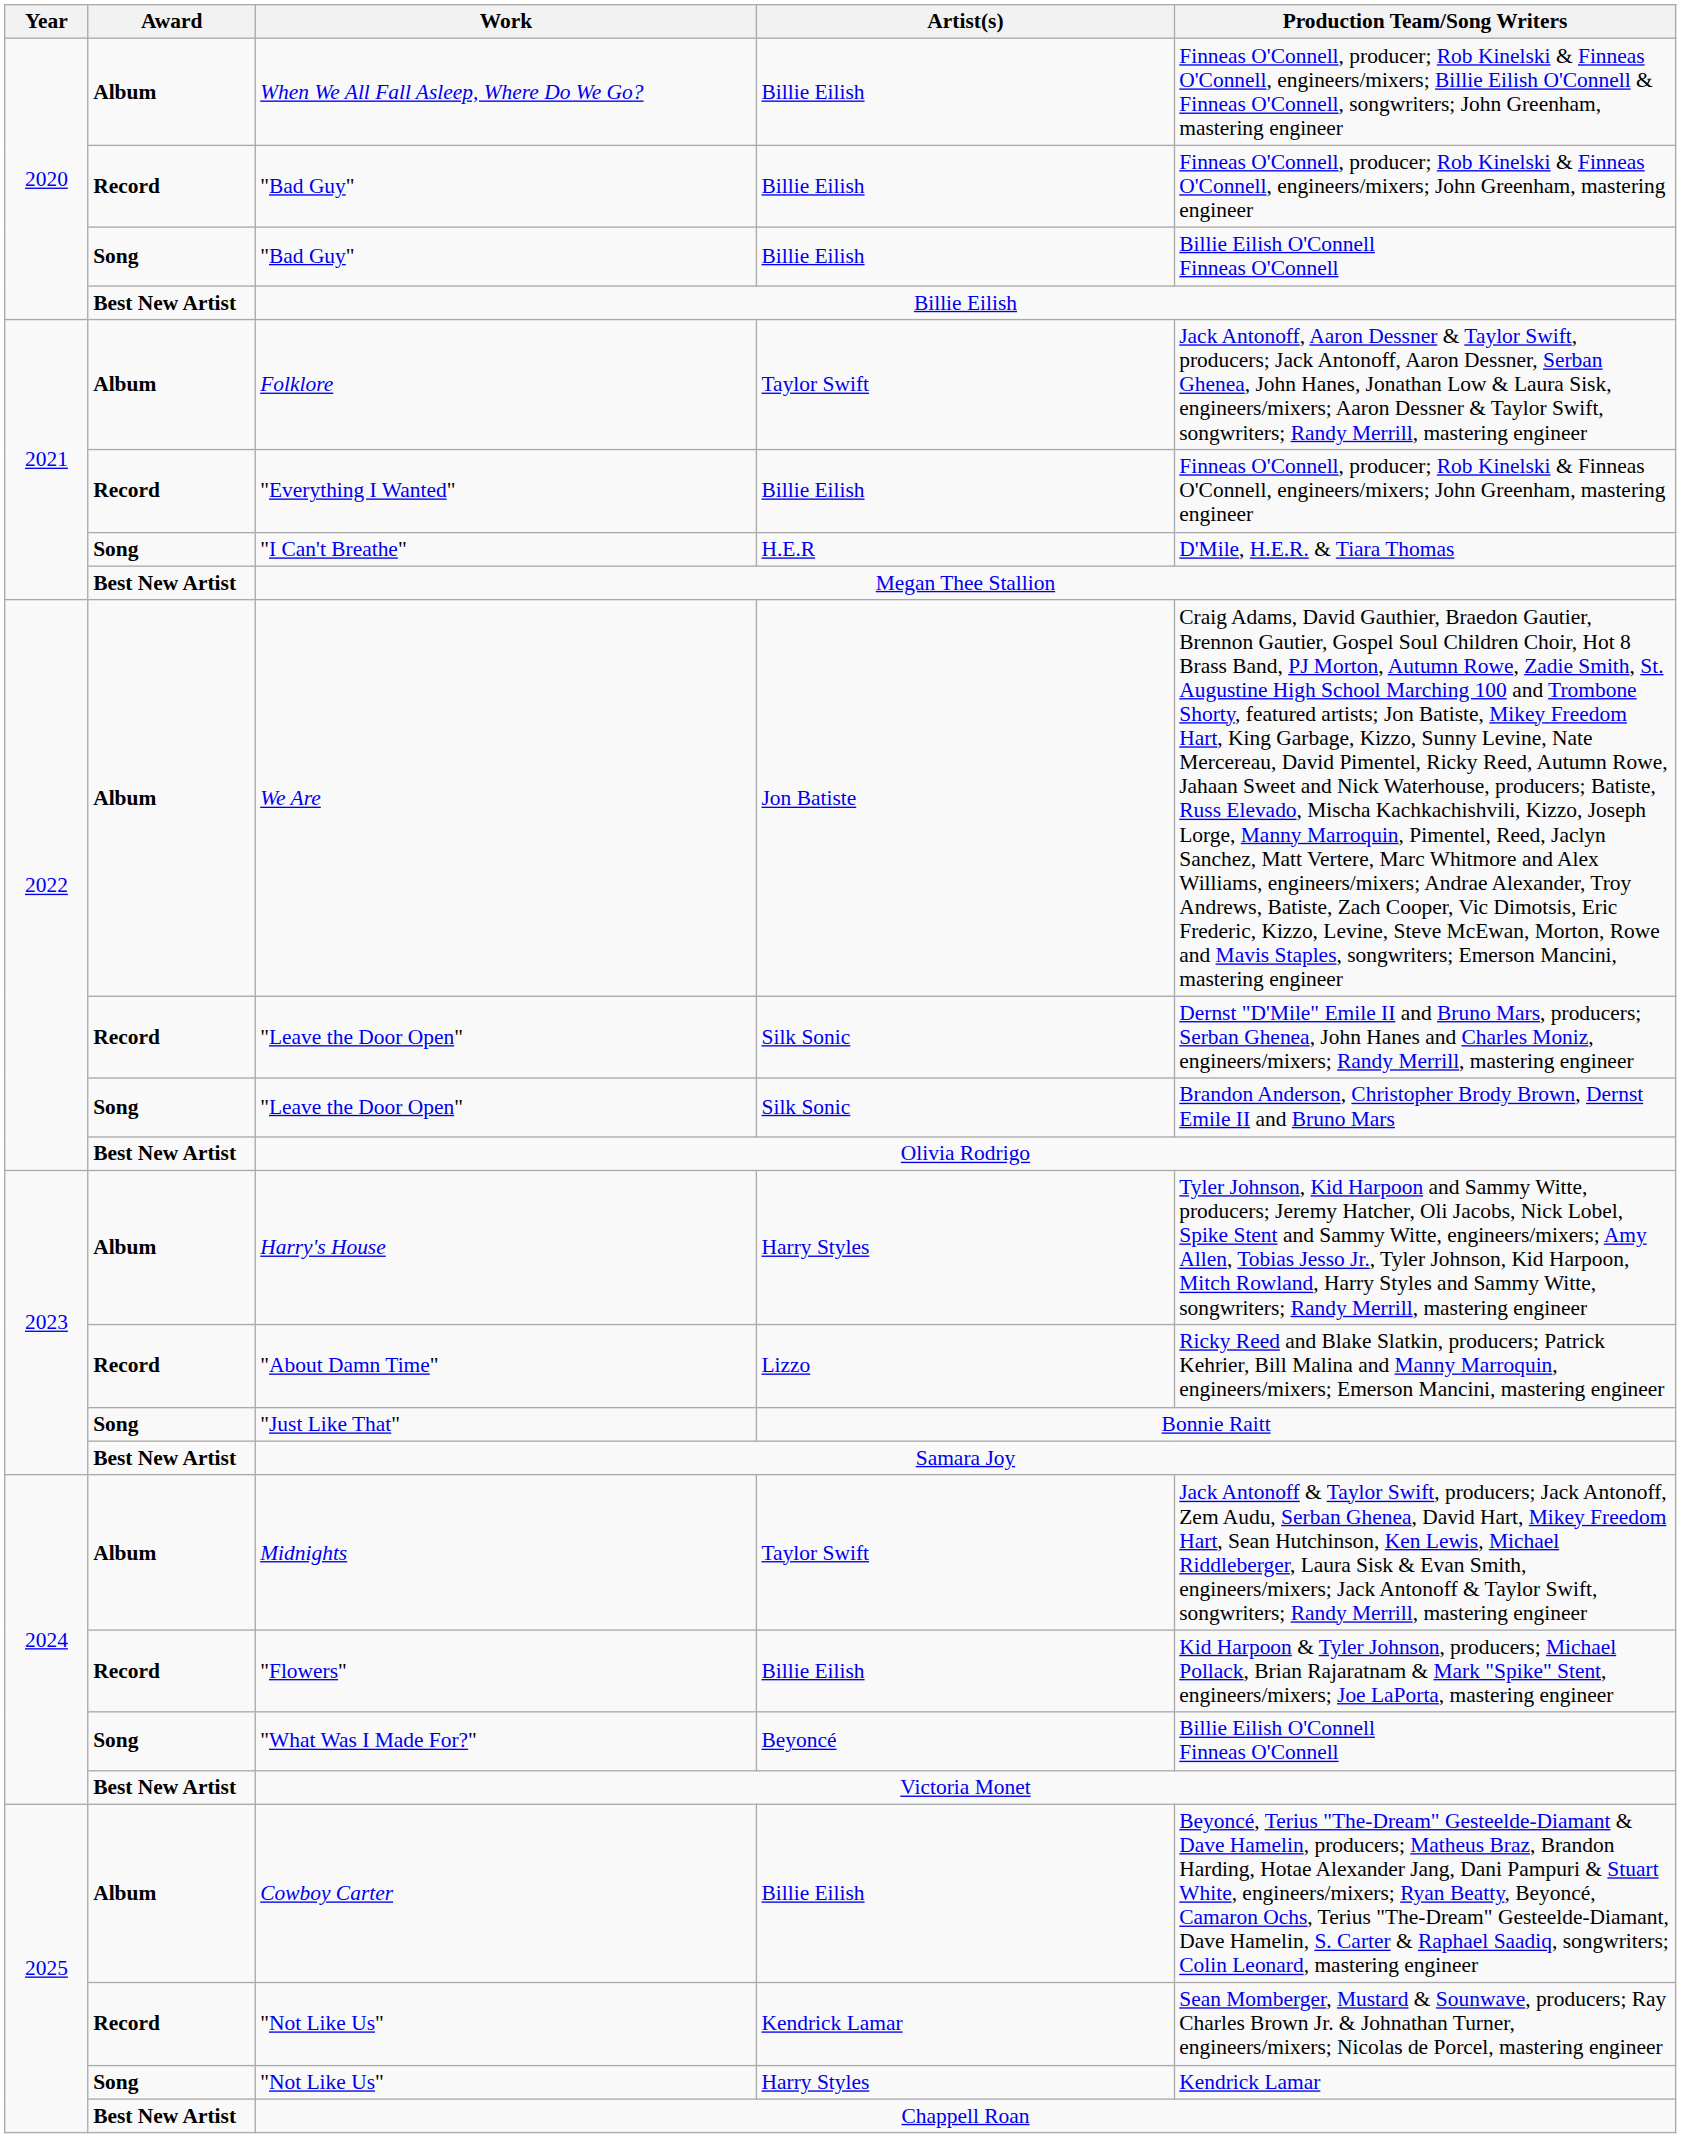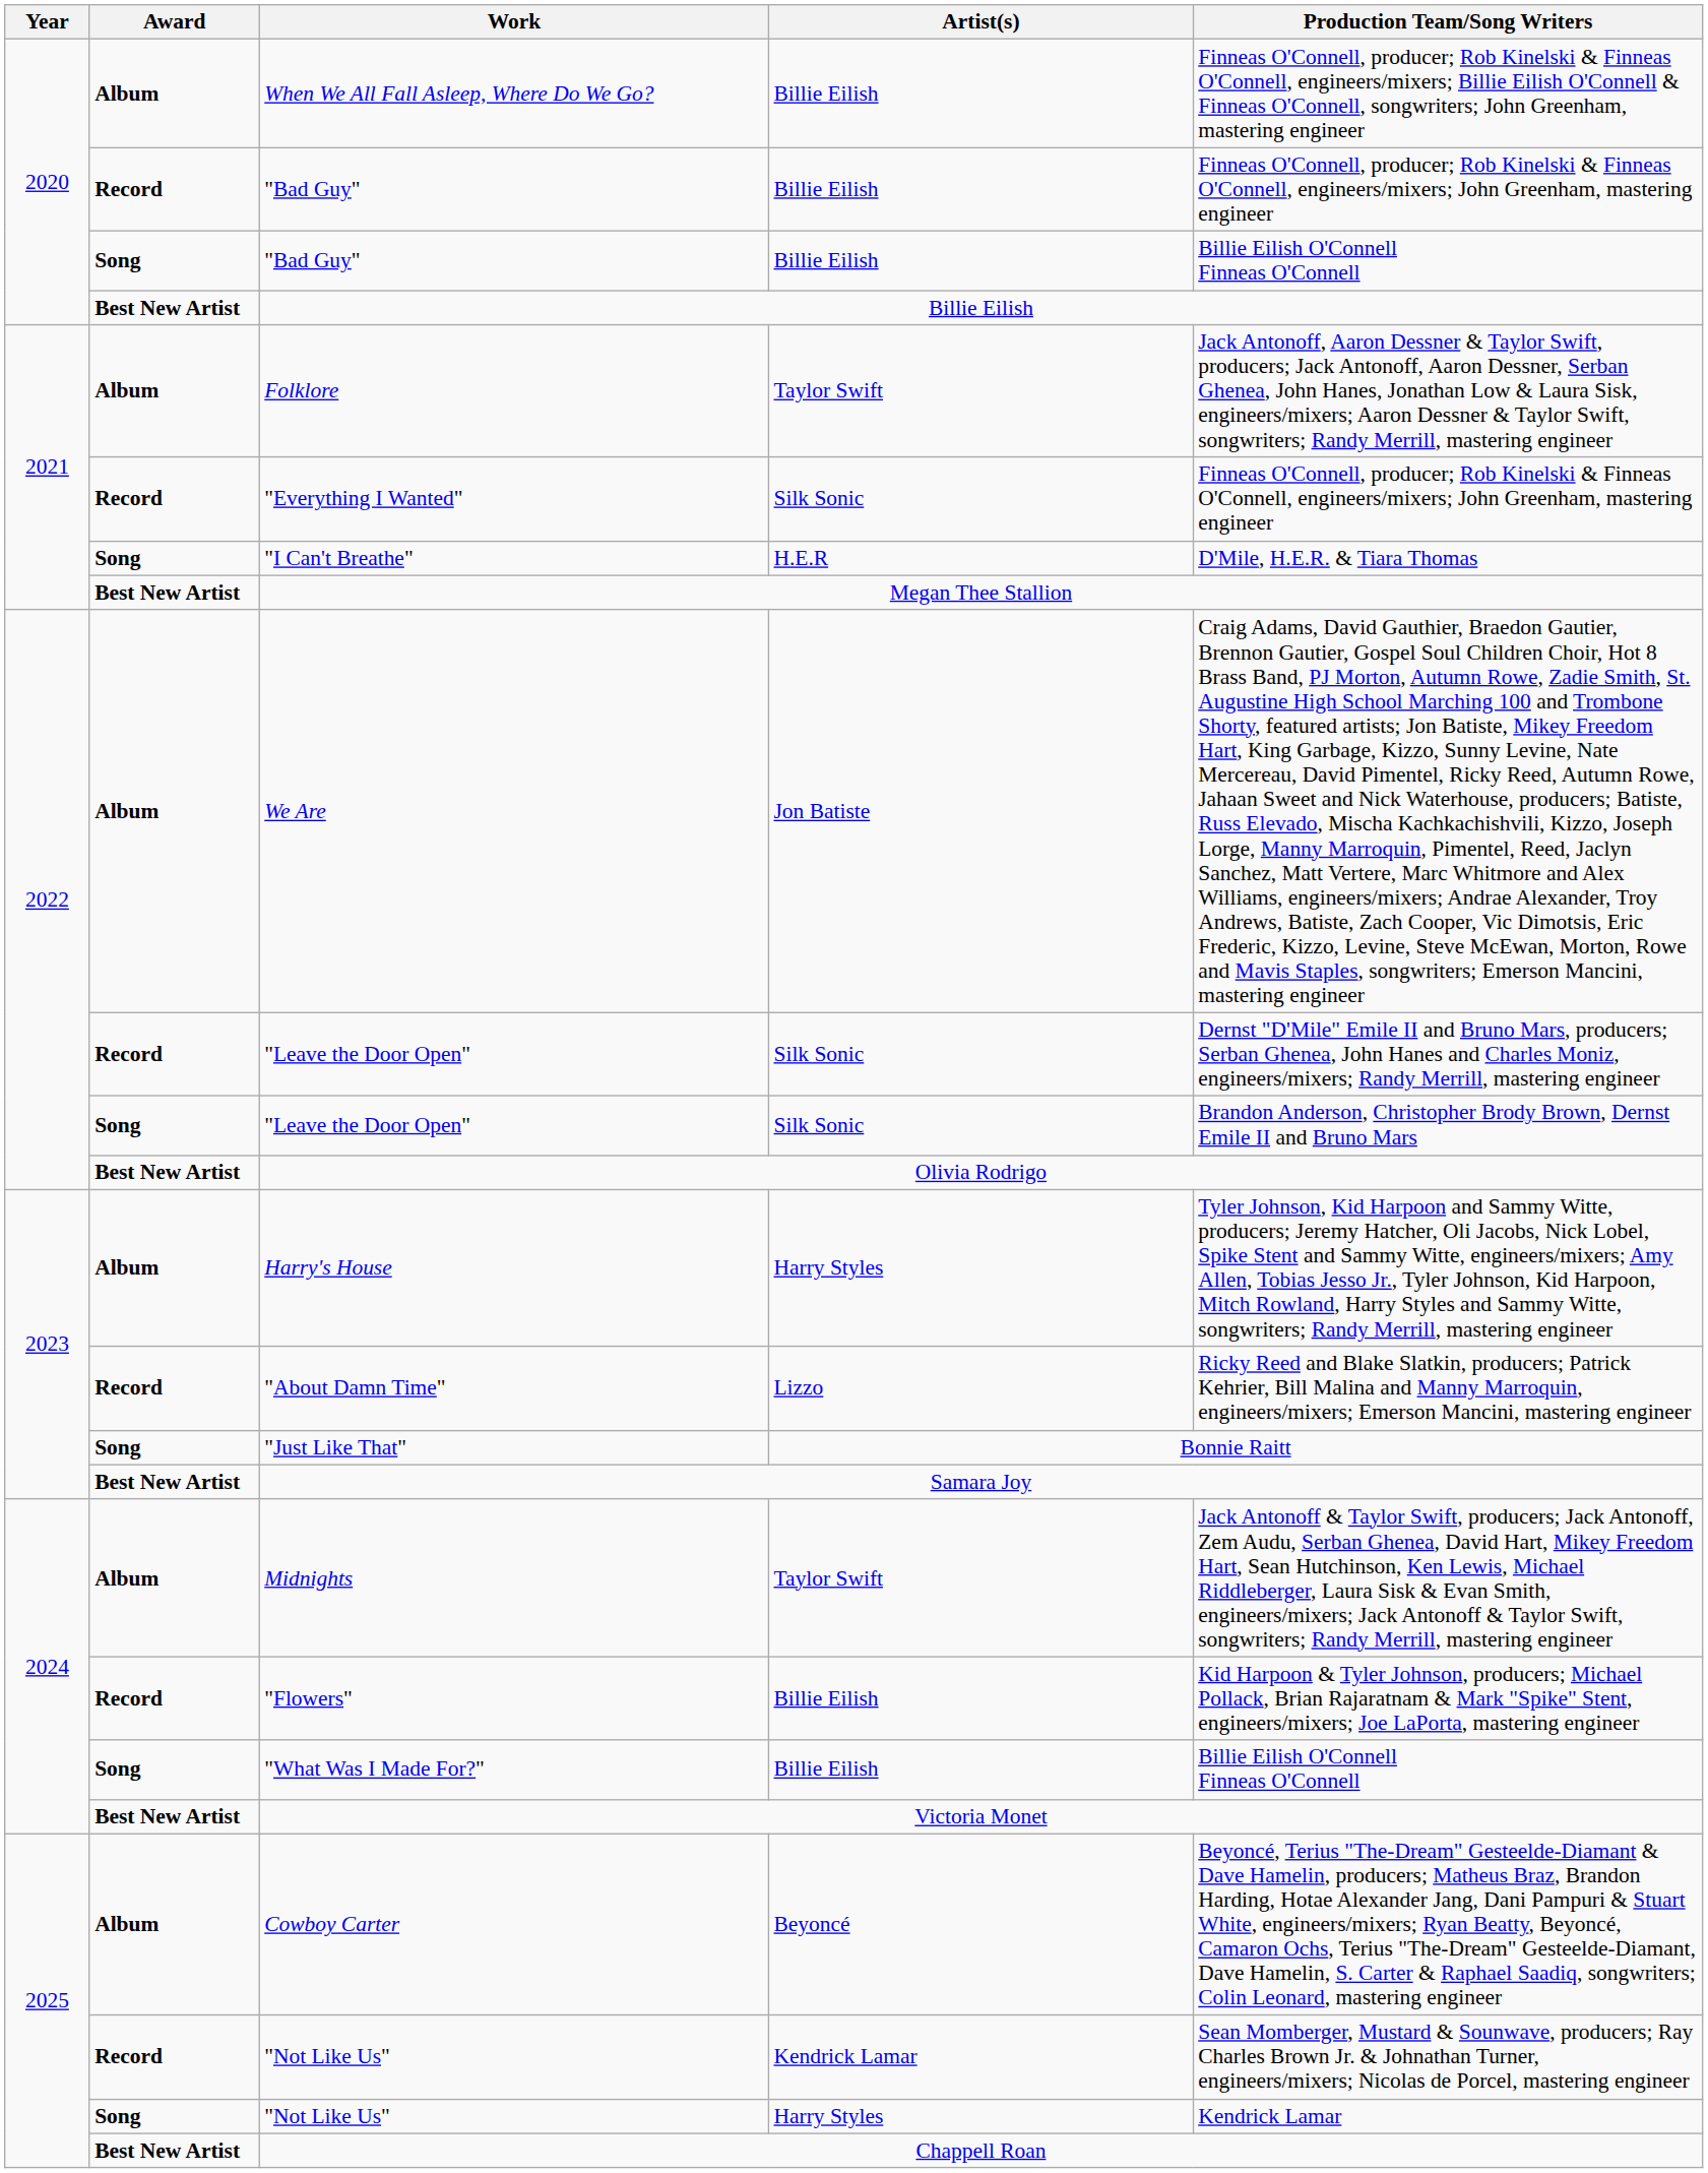"Everything I Wanted" | Artist(s): Billie Eilish -> Silk Sonic
"What Was I Made For?" | Artist(s): Beyoncé -> Billie Eilish
Cowboy Carter | Artist(s): Billie Eilish -> Beyoncé
